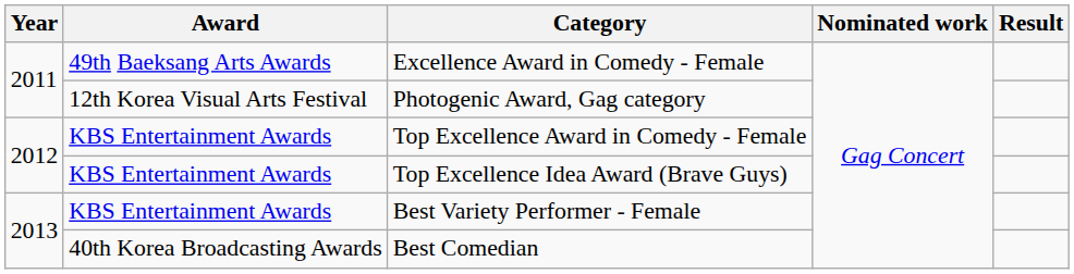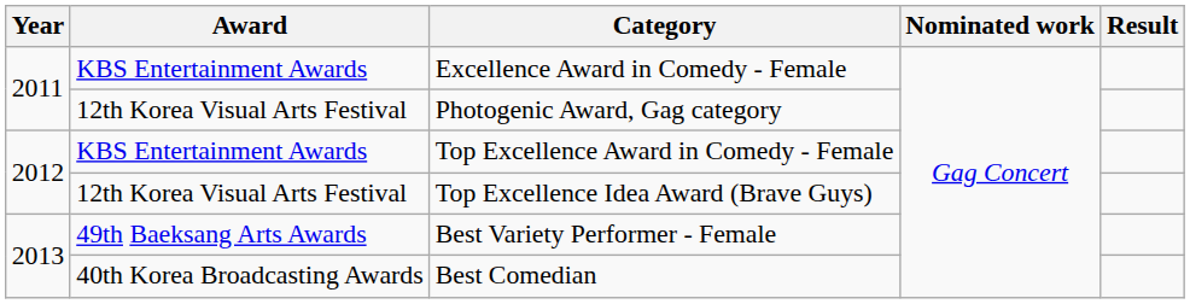Excellence Award in Comedy - Female | Award: 49th Baeksang Arts Awards -> KBS Entertainment Awards
Top Excellence Idea Award (Brave Guys) | Award: KBS Entertainment Awards -> 12th Korea Visual Arts Festival
Best Variety Performer - Female | Award: KBS Entertainment Awards -> 49th Baeksang Arts Awards
